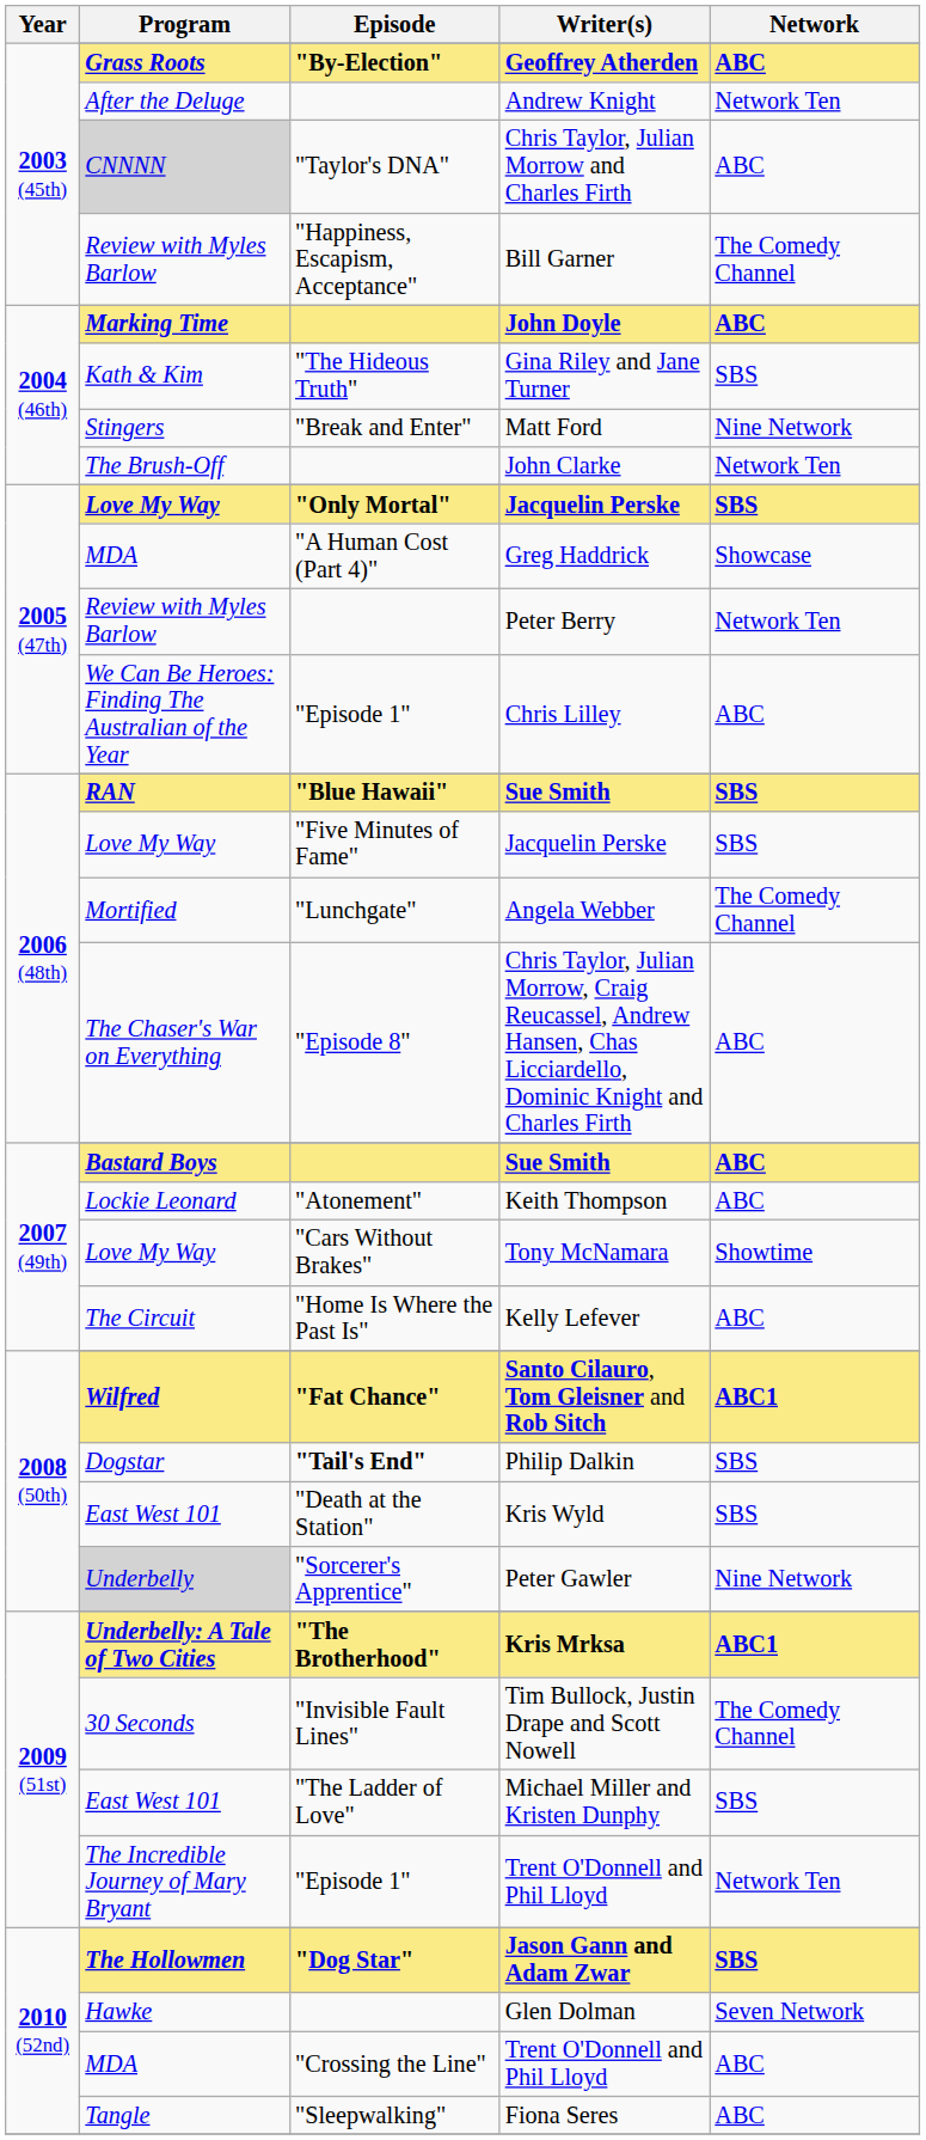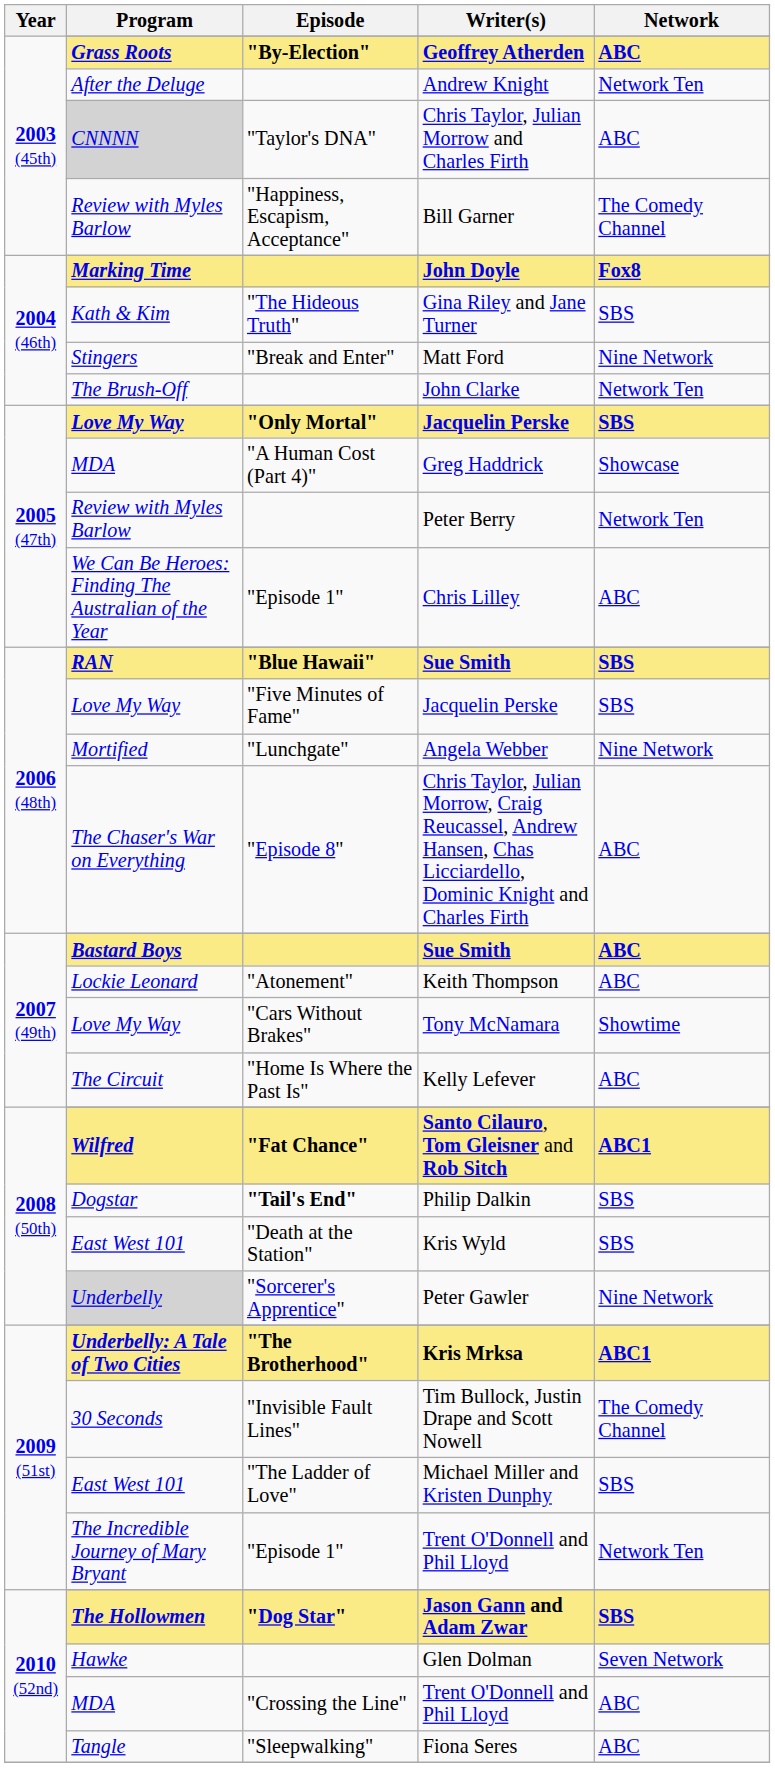John Doyle | Network: ABC -> Fox8
Angela Webber | Network: The Comedy Channel -> Nine Network
